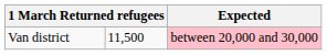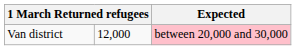Van district | column 2: 11,500 -> 12,000
